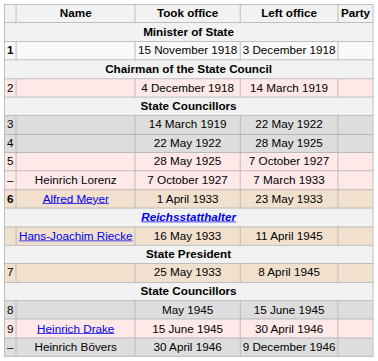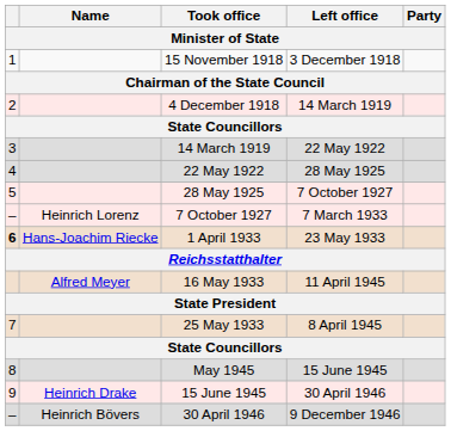15 November 1918 | column 1: bold -> normal
1 April 1933 | Name: Alfred Meyer -> Hans-Joachim Riecke
16 May 1933 | Name: Hans-Joachim Riecke -> Alfred Meyer
